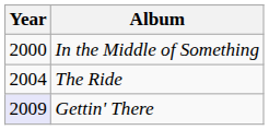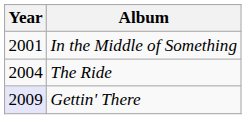In the Middle of Something | Year: 2000 -> 2001
